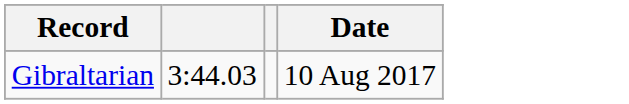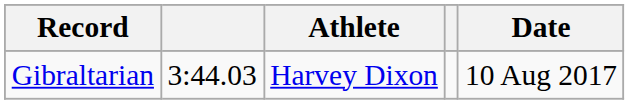+ column: Athlete | Harvey Dixon
